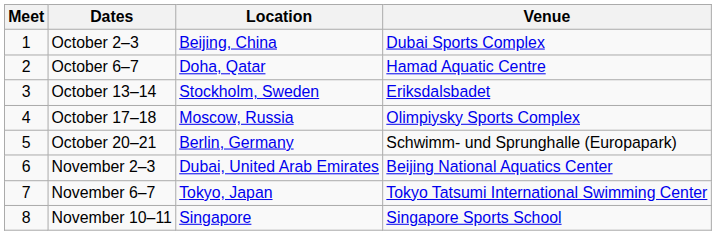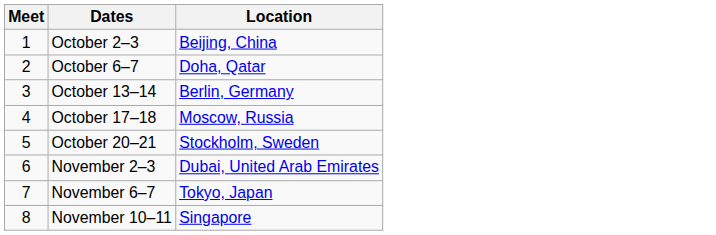- column: Venue | Dubai Sports Complex | Hamad Aquatic Centre | Eriksdalsbadet | Olimpiysky Sports Complex | Schwimm- und Sprunghalle (Europapark) | Beijing National Aquatics Center | Tokyo Tatsumi International Swimming Center | Singapore Sports School
October 13–14 | Location: Stockholm, Sweden -> Berlin, Germany
October 20–21 | Location: Berlin, Germany -> Stockholm, Sweden
